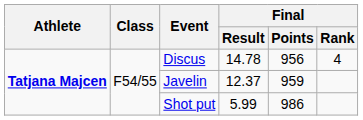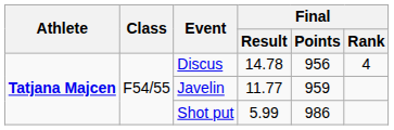Javelin | Final / Result: 12.37 -> 11.77
